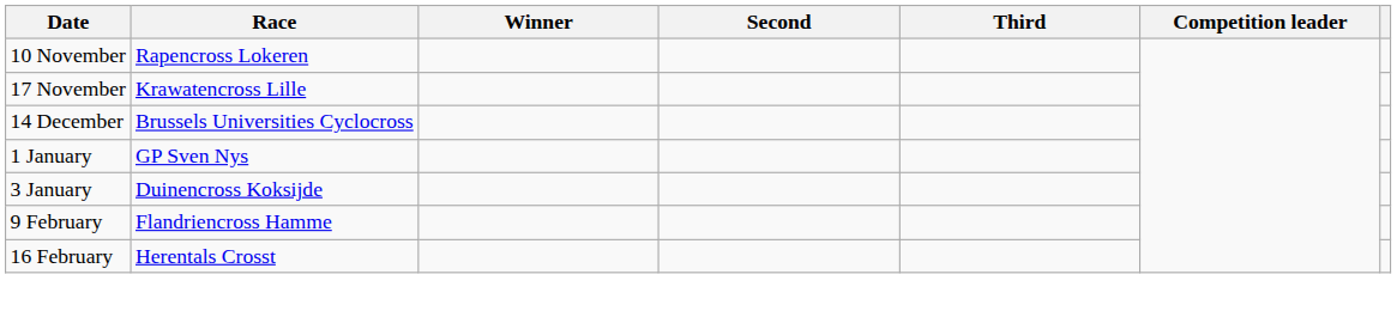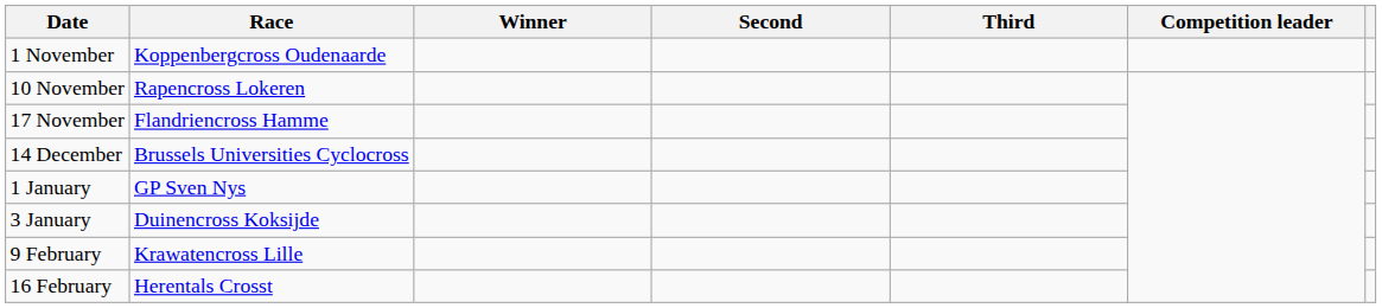+ row: 1 November | Koppenbergcross Oudenaarde
17 November | Race: Krawatencross Lille -> Flandriencross Hamme
9 February | Race: Flandriencross Hamme -> Krawatencross Lille
